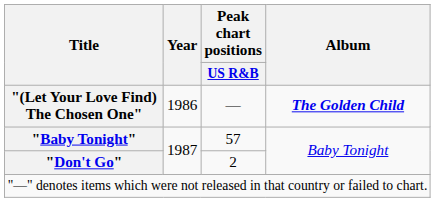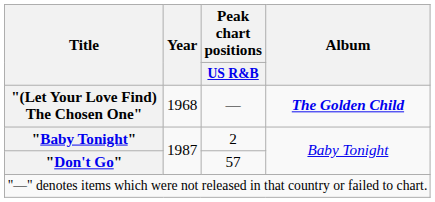"(Let Your Love Find) The Chosen One" | Year: 1986 -> 1968
"Baby Tonight" | Peak chart positions / US R&B: 57 -> 2
"Don't Go" | Peak chart positions / US R&B: 2 -> 57
